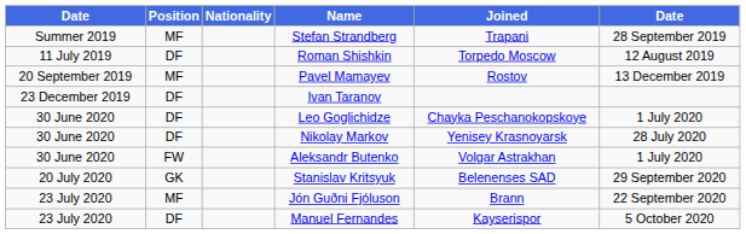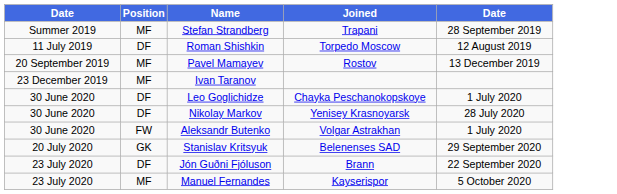- column: Nationality
Ivan Taranov | Position: DF -> MF
Jón Guðni Fjóluson | Position: MF -> DF
Manuel Fernandes | Position: DF -> MF
